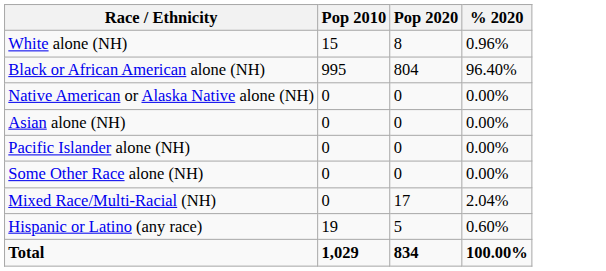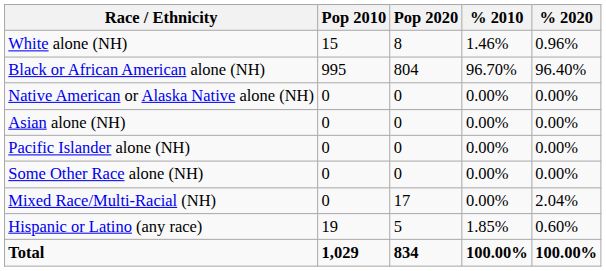+ column: % 2010 | 1.46% | 96.70% | 0.00% | 0.00% | 0.00% | 0.00% | 0.00% | 1.85% | 100.00%
